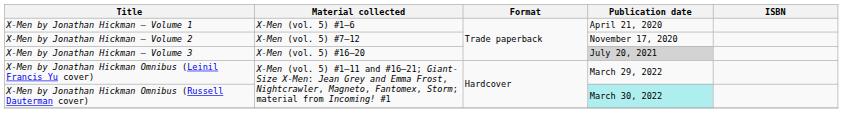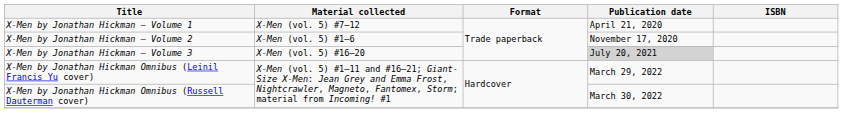X-Men by Jonathan Hickman – Volume 1 | Material collected: X-Men (vol. 5) #1–6 -> X-Men (vol. 5) #7–12
X-Men by Jonathan Hickman – Volume 2 | Material collected: X-Men (vol. 5) #7–12 -> X-Men (vol. 5) #1–6
X-Men by Jonathan Hickman Omnibus (Russell Dauterman cover) | Publication date: paleturquoise background -> no background
